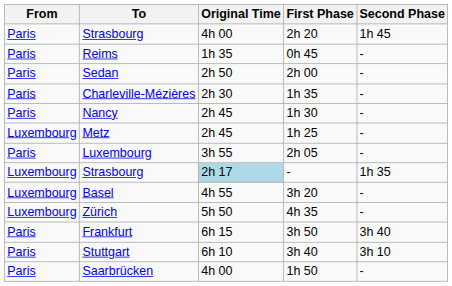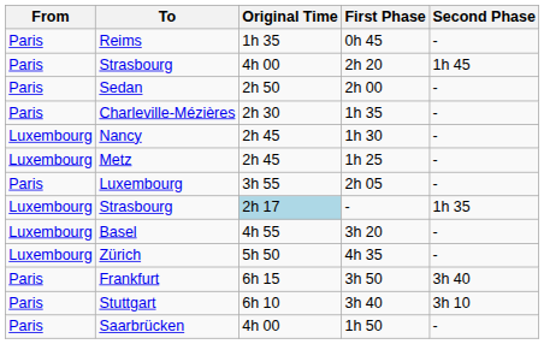rows swapped: Strasbourg / 2h 20 <-> Reims
Nancy | From: Paris -> Luxembourg
